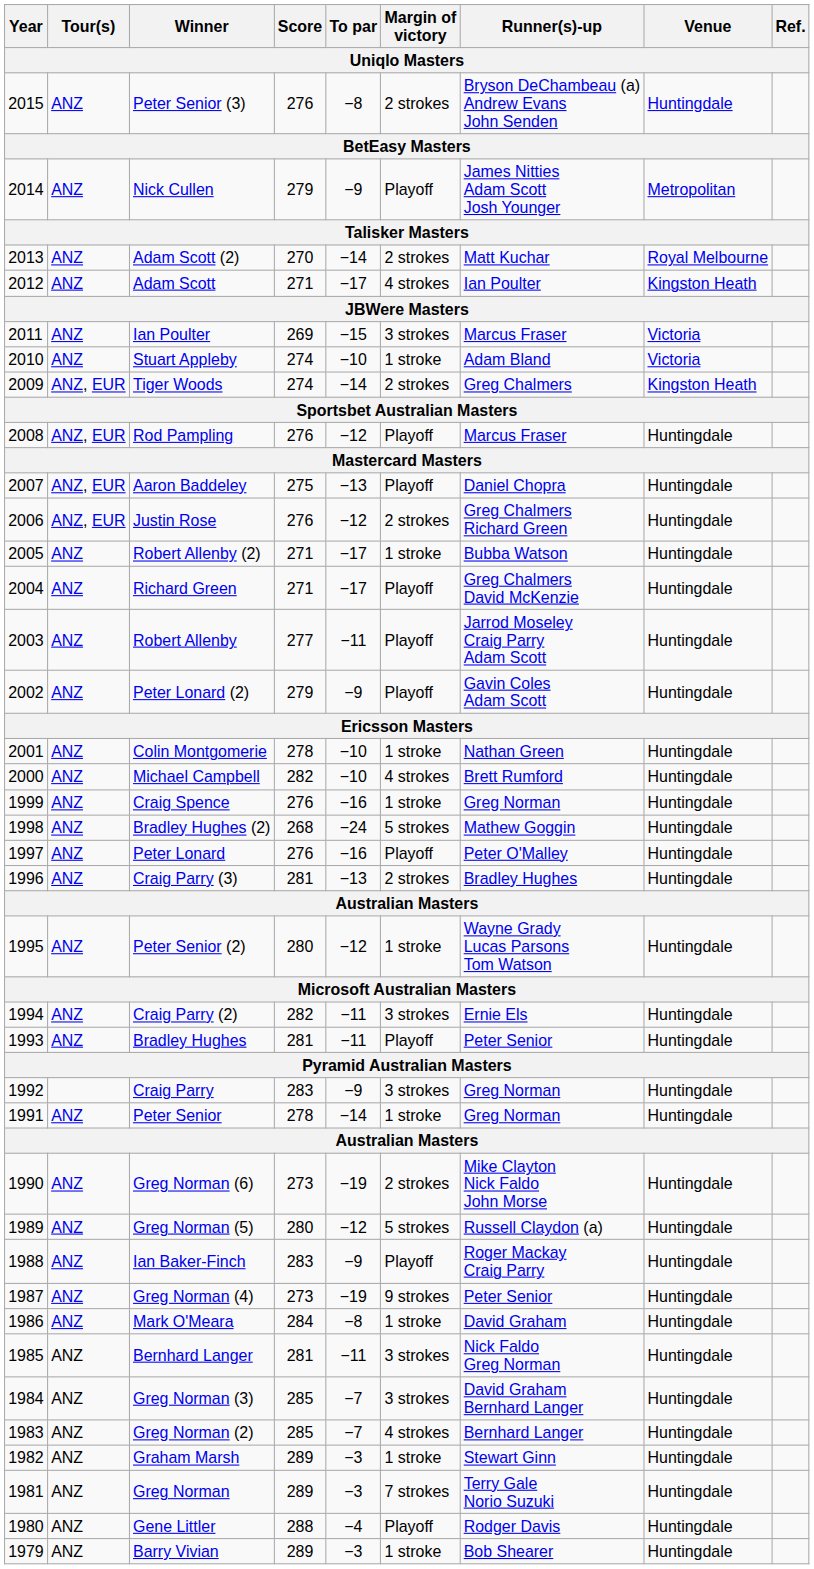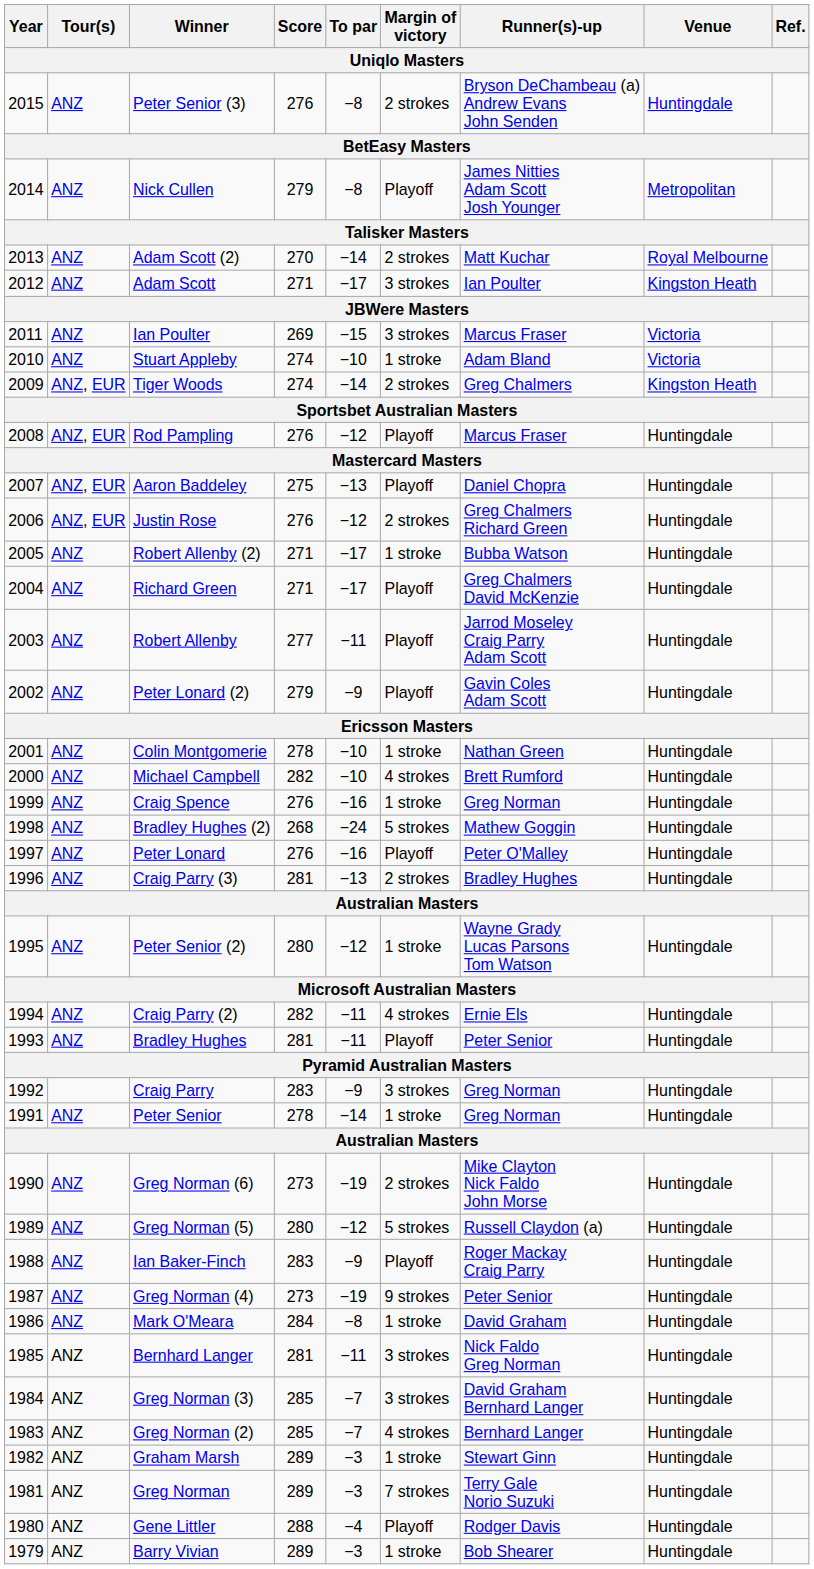Nick Cullen | To par: −9 -> −8
Adam Scott | Margin of victory: 4 strokes -> 3 strokes
Craig Parry (2) | Margin of victory: 3 strokes -> 4 strokes
